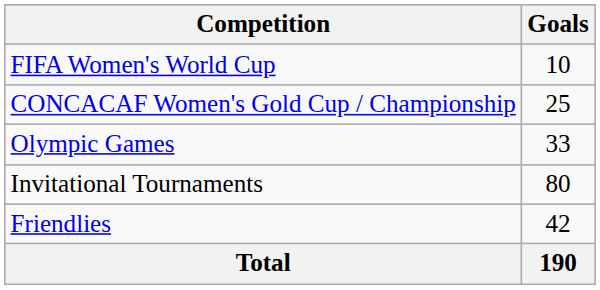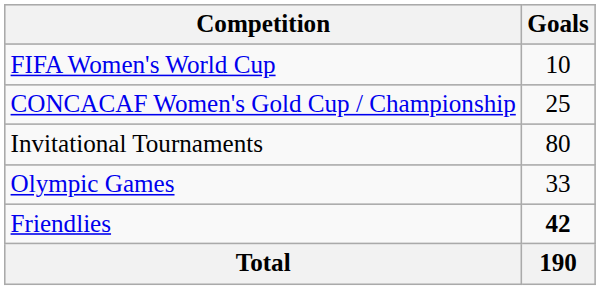rows swapped: Olympic Games <-> Invitational Tournaments
Friendlies | Goals: normal -> bold
